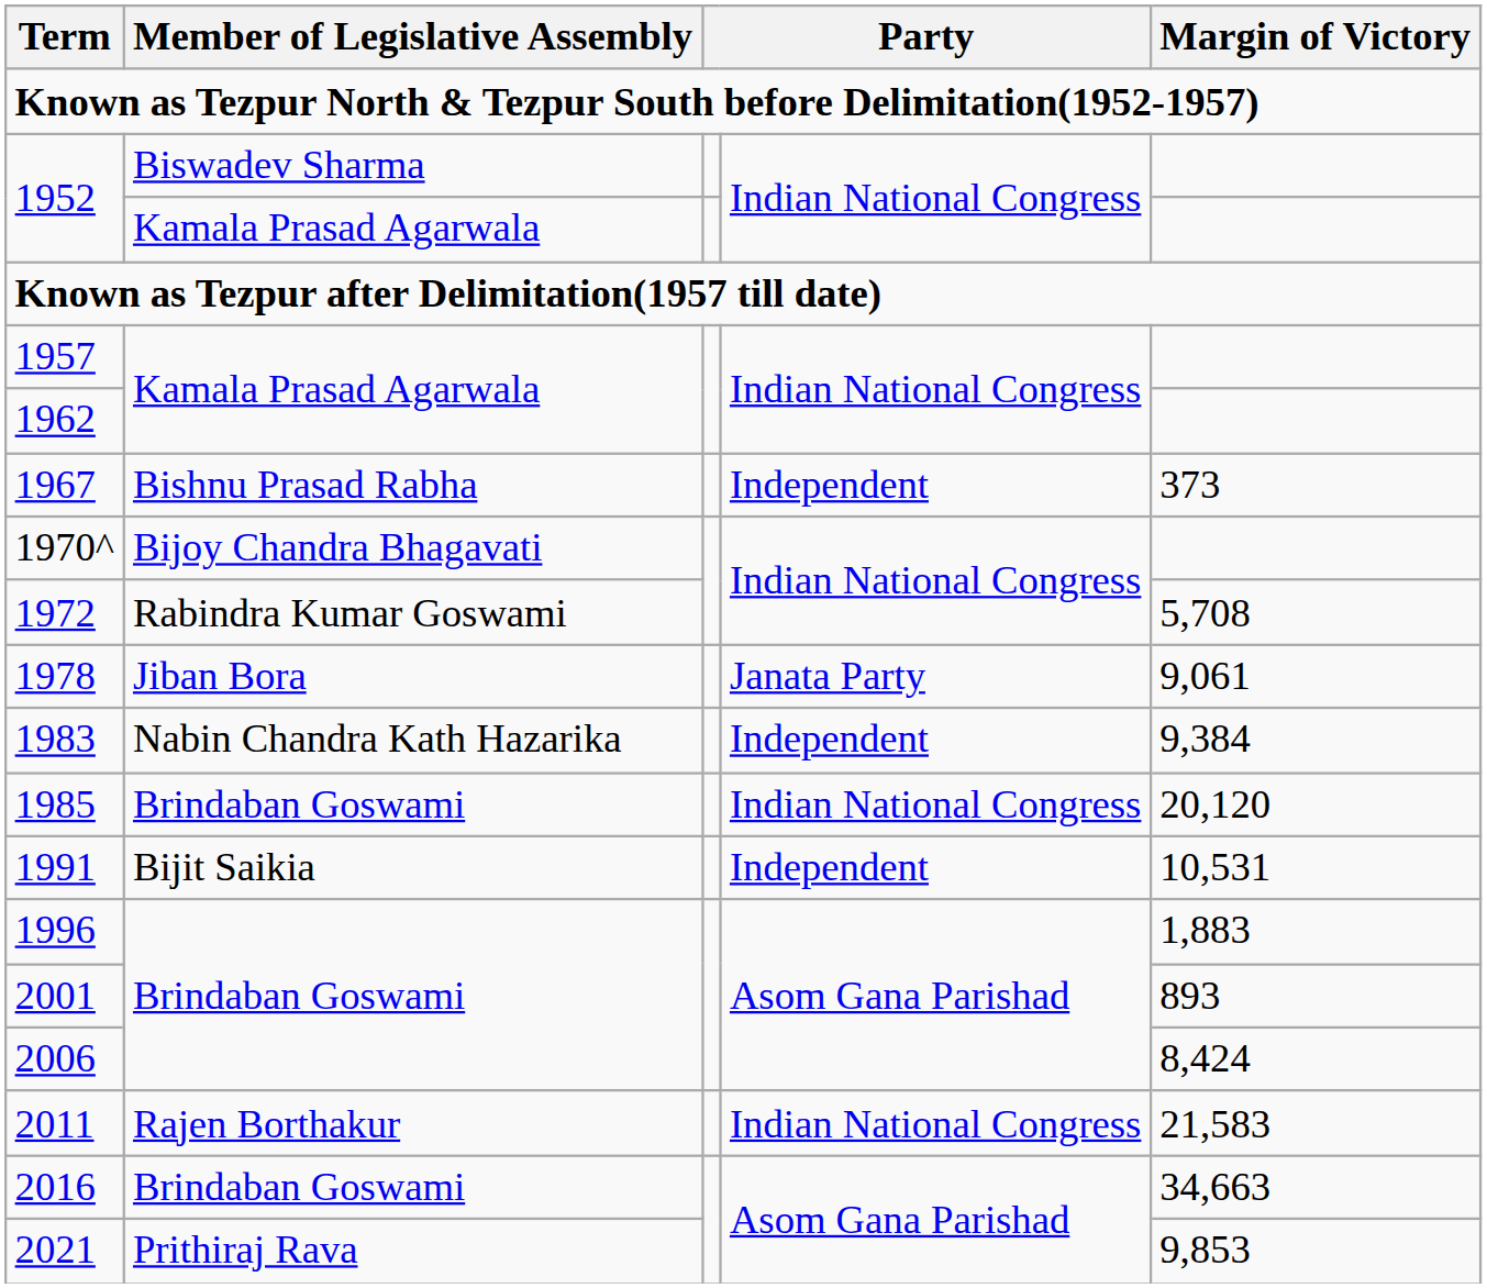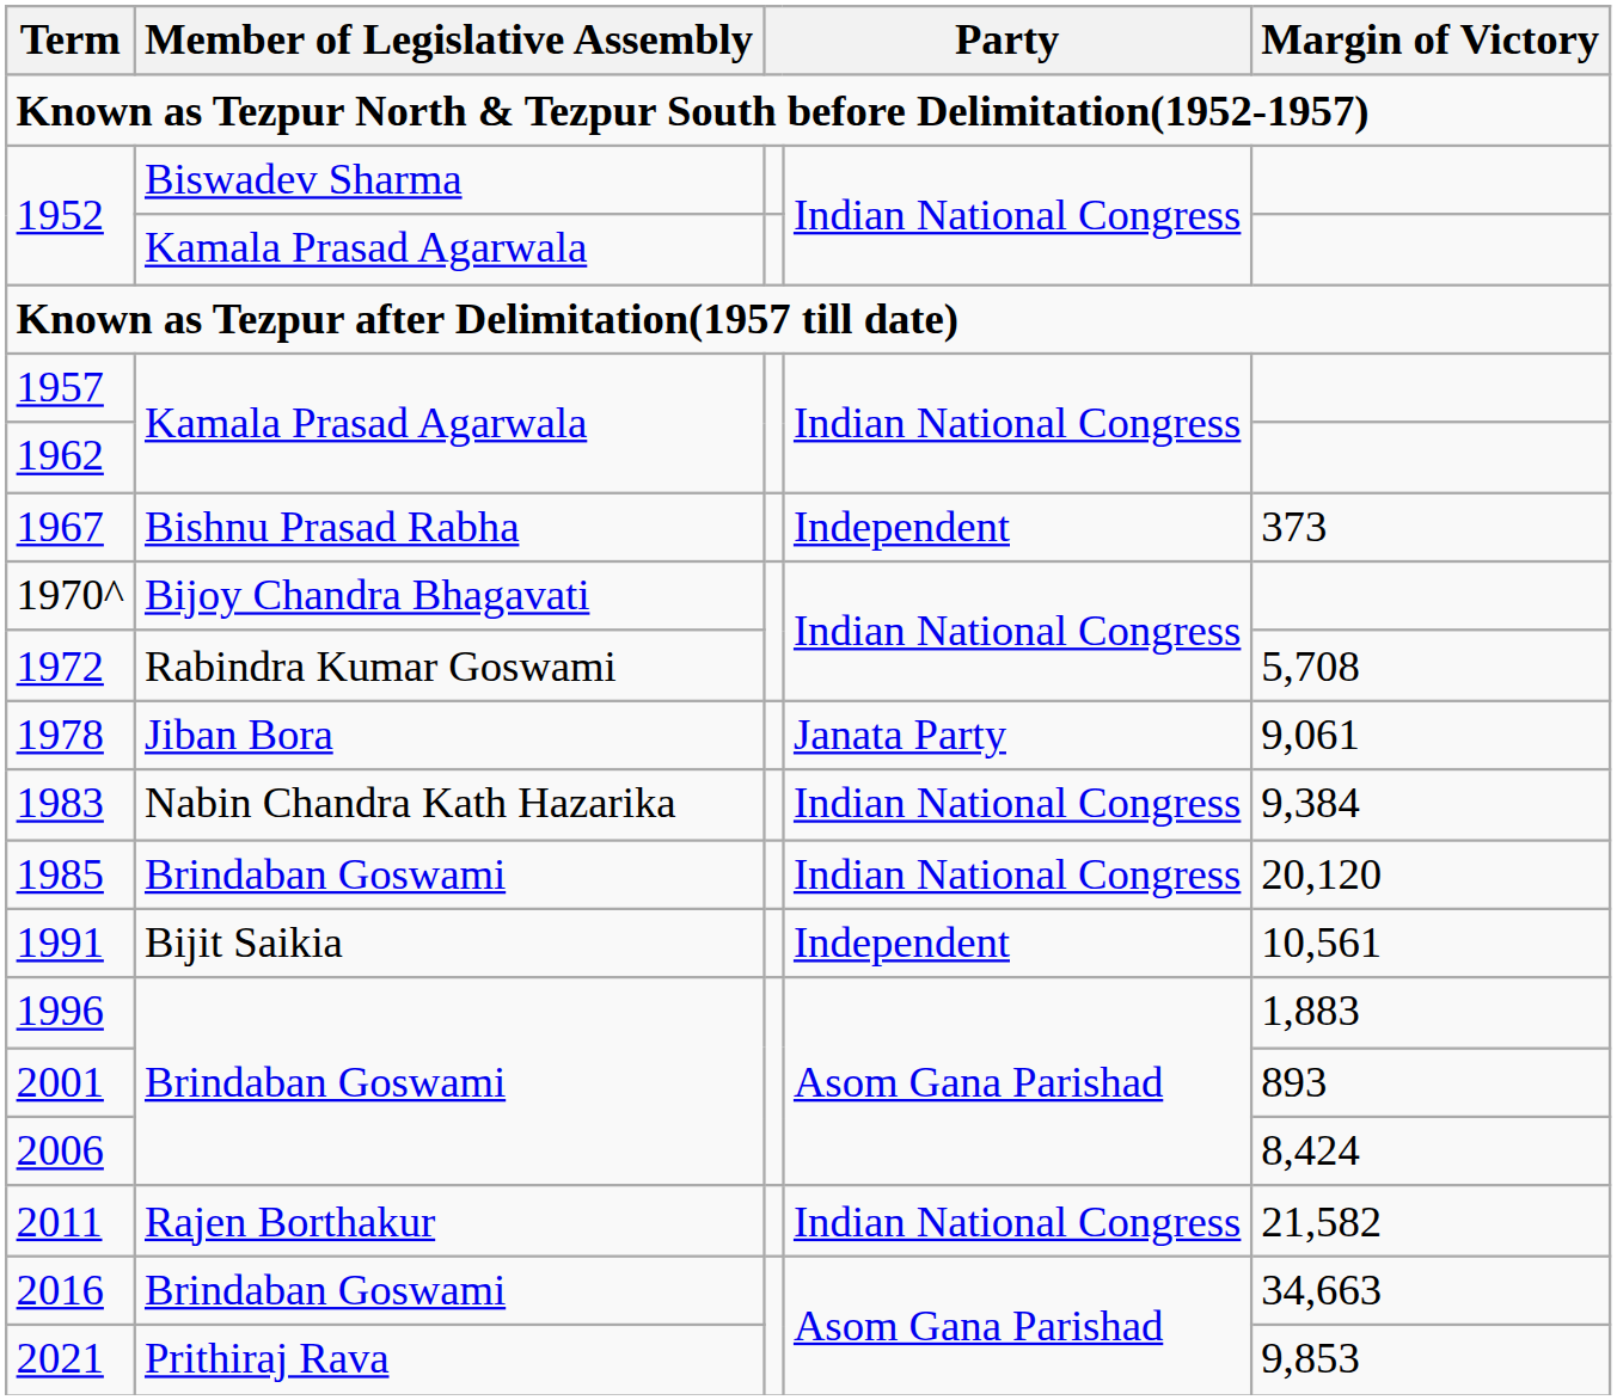1983 | column 4: Independent -> Indian National Congress
1991 | Margin of Victory: 10,531 -> 10,561
2011 | Margin of Victory: 21,583 -> 21,582
